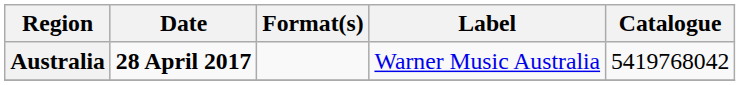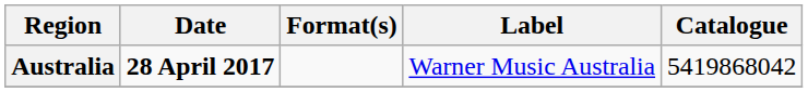Australia | Catalogue: 5419768042 -> 5419868042
